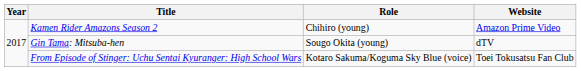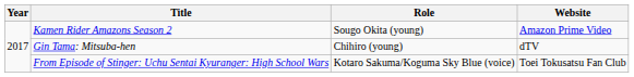Kamen Rider Amazons Season 2 | Role: Chihiro (young) -> Sougo Okita (young)
Gin Tama: Mitsuba-hen | Role: Sougo Okita (young) -> Chihiro (young)
